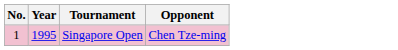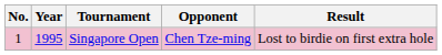+ column: Result | Lost to birdie on first extra hole
